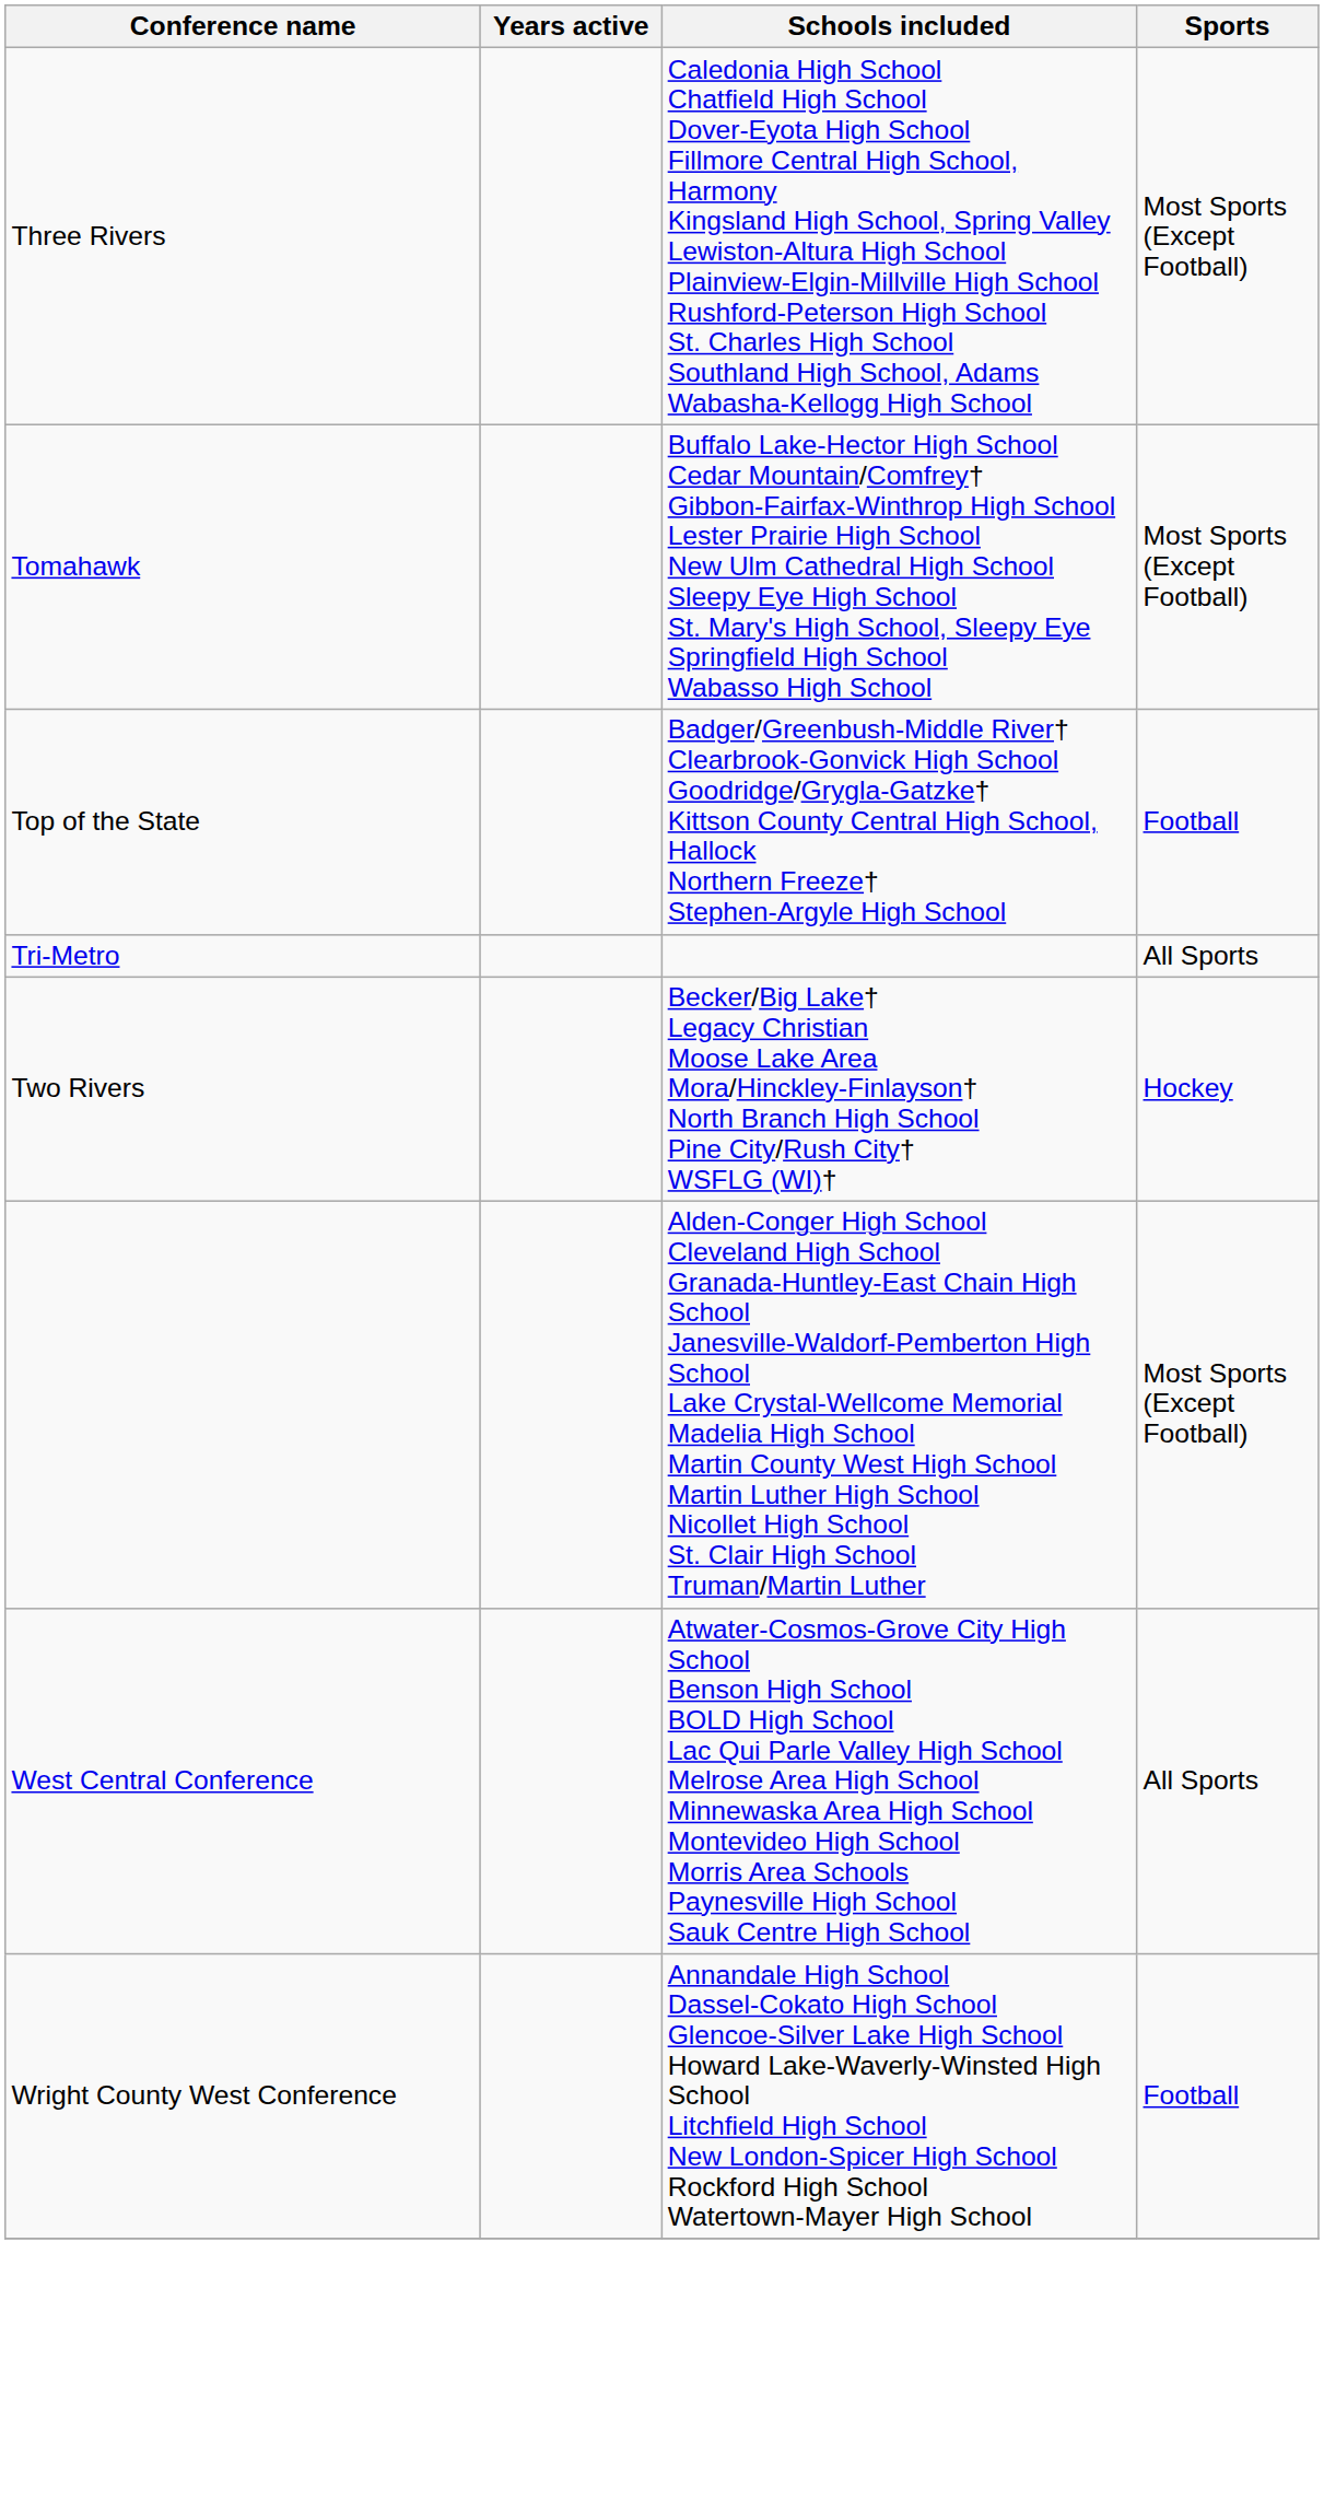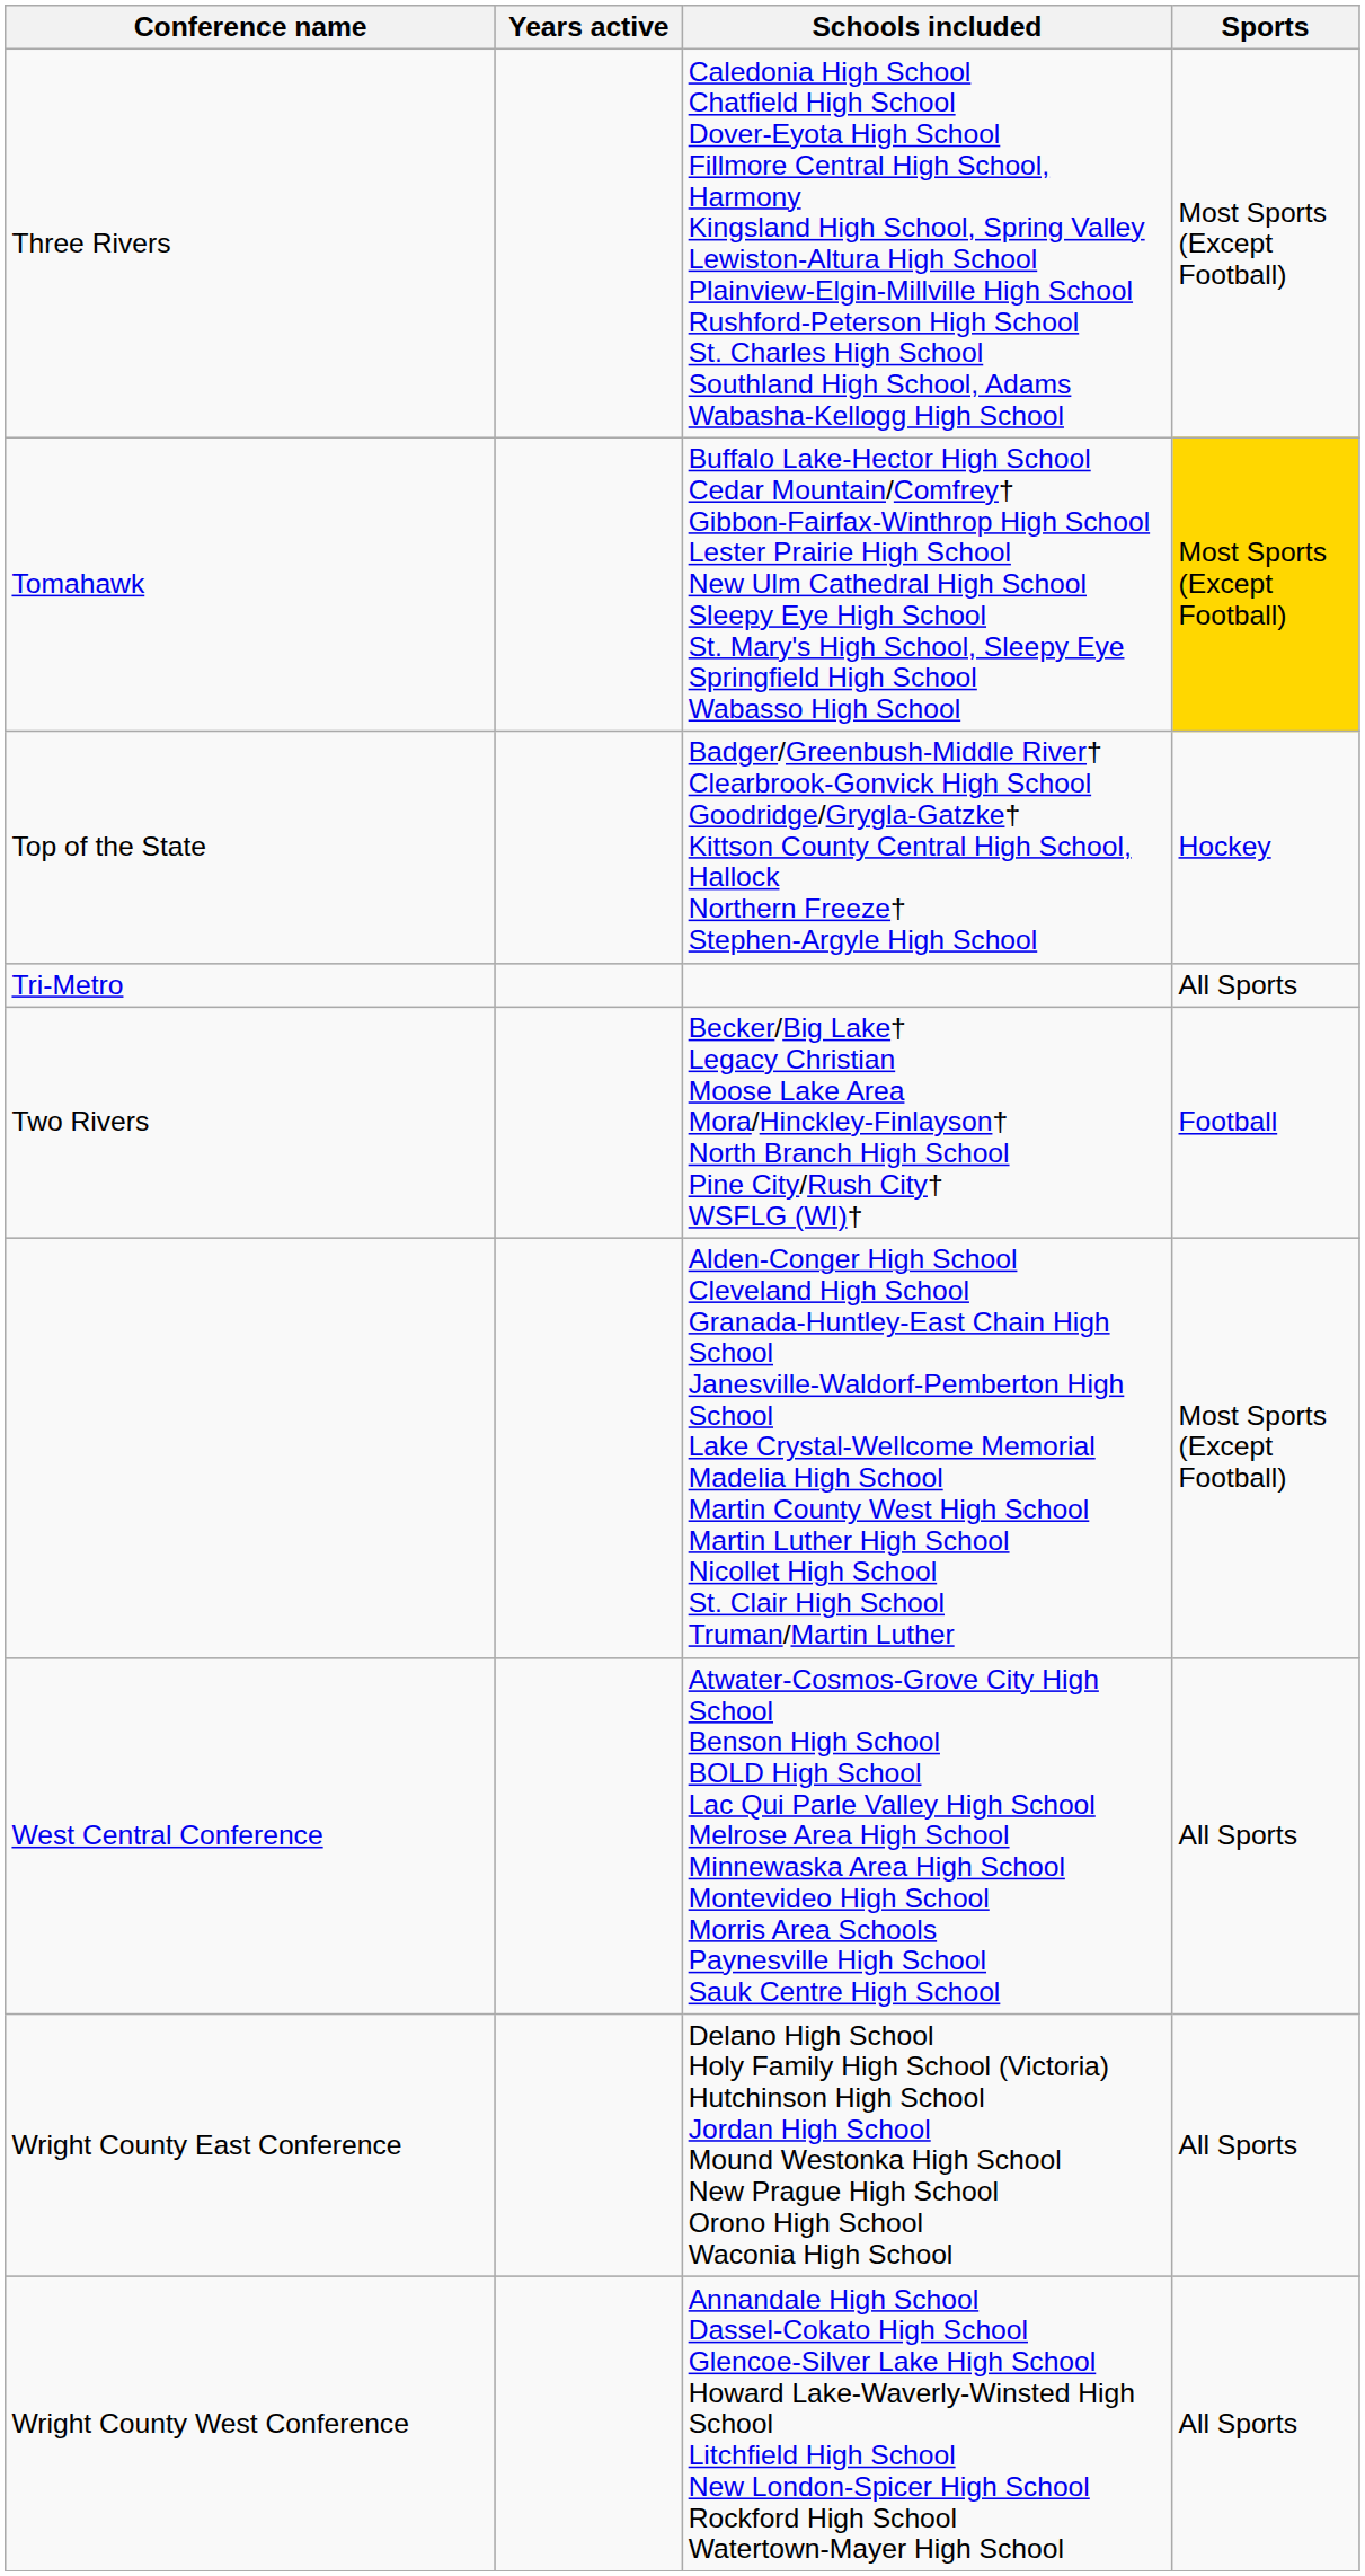Tomahawk | Sports: no background -> gold background
Top of the State | Sports: Football -> Hockey
Two Rivers | Sports: Hockey -> Football
+ row: Wright County East Conference | Delano High School Holy Family High School (Victoria) Hutchinson High School Jordan High School Mound Westonka High School New Prague High School Orono High School Waconia High School | All Sports
Wright County West Conference | Sports: Football -> All Sports
